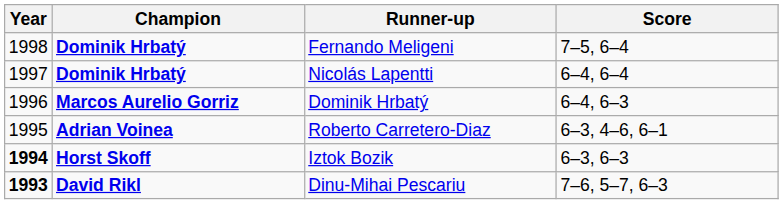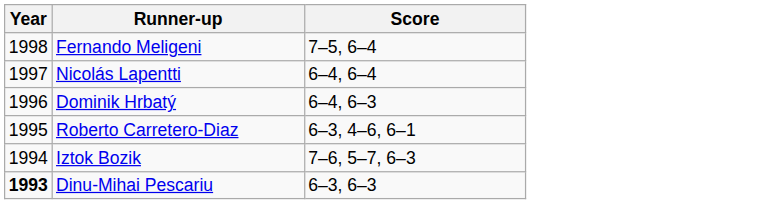- column: Champion | Dominik Hrbatý | Dominik Hrbatý | Marcos Aurelio Gorriz | Adrian Voinea | Horst Skoff | David Rikl
Iztok Bozik | Year: bold -> normal
Iztok Bozik | Score: 6–3, 6–3 -> 7–6, 5–7, 6–3
Dinu-Mihai Pescariu | Score: 7–6, 5–7, 6–3 -> 6–3, 6–3
